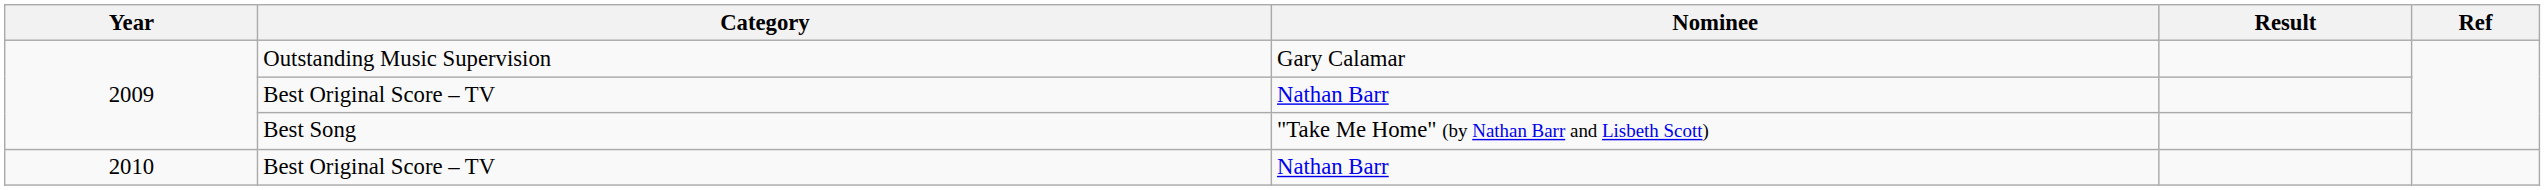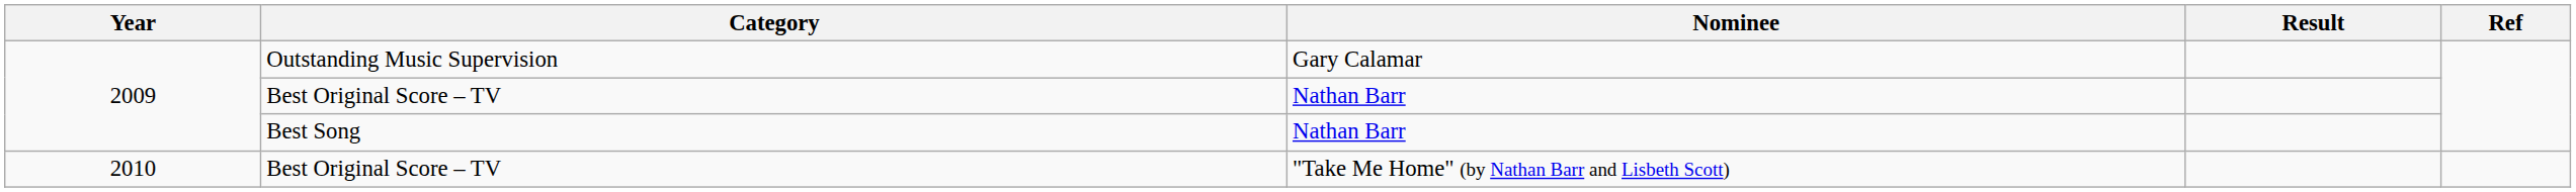Best Song | Nominee: "Take Me Home" (by Nathan Barr and Lisbeth Scott) -> Nathan Barr
2010 / Best Original Score – TV | Nominee: Nathan Barr -> "Take Me Home" (by Nathan Barr and Lisbeth Scott)
